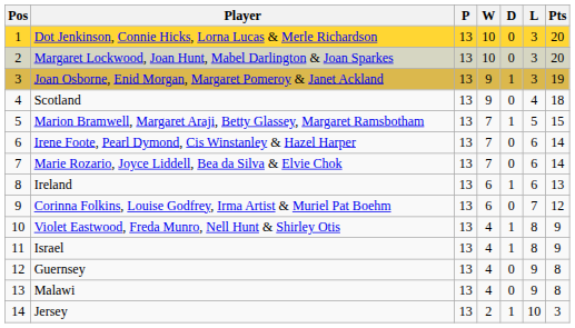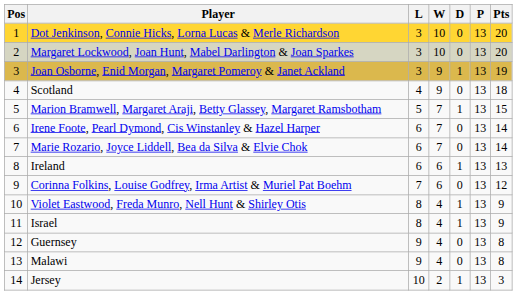columns swapped: P <-> L
